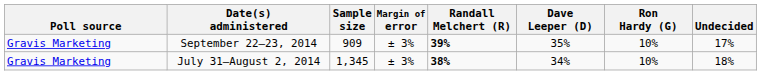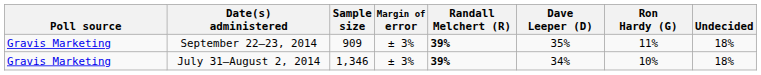September 22–23, 2014 | Ron Hardy (G): 10% -> 11%
September 22–23, 2014 | Undecided: 17% -> 18%
July 31–August 2, 2014 | Sample size: 1,345 -> 1,346
July 31–August 2, 2014 | Randall Melchert (R): 38% -> 39%
